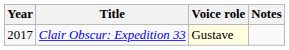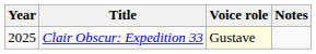Clair Obscur: Expedition 33 | Year: 2017 -> 2025
